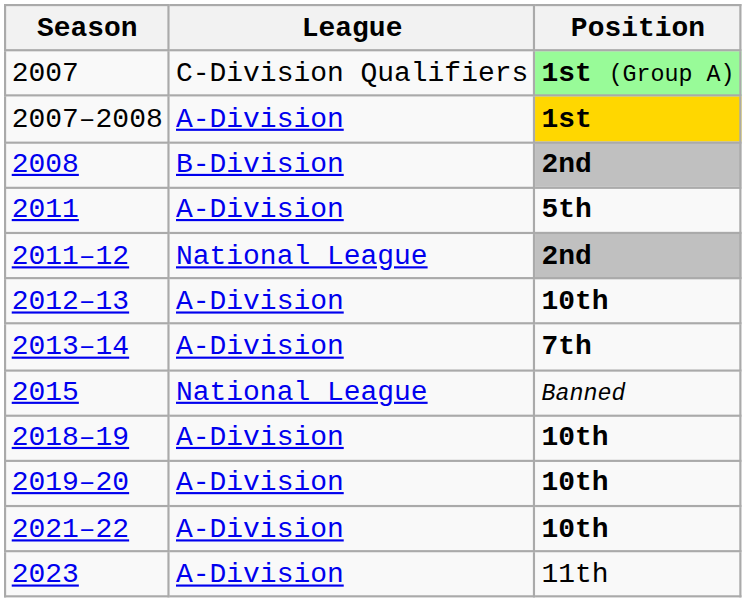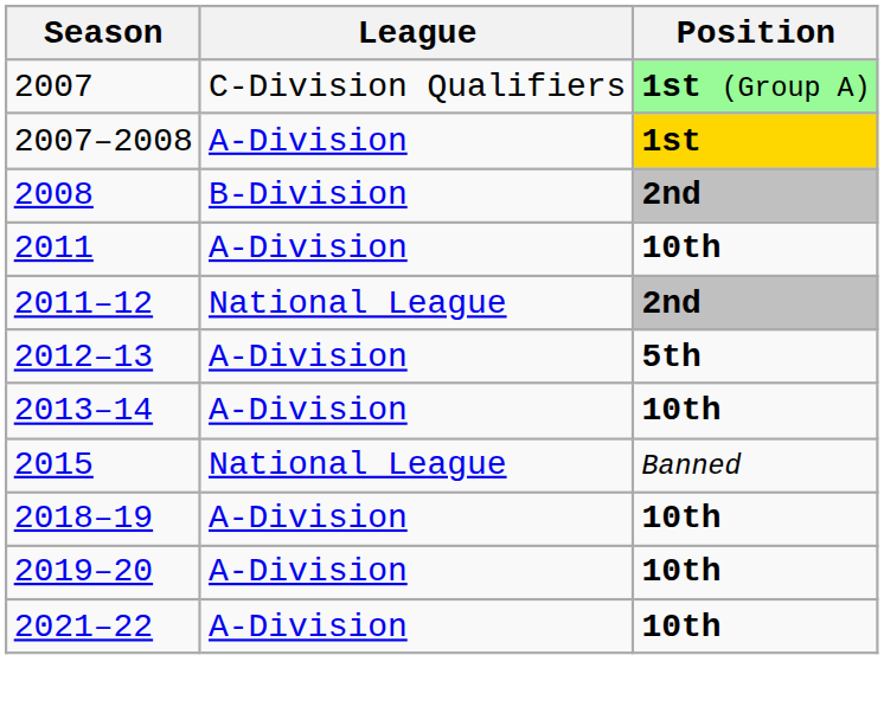2011 | Position: 5th -> 10th
2012–13 | Position: 10th -> 5th
2013–14 | Position: 7th -> 10th
- row: 2023 | A-Division | 11th
